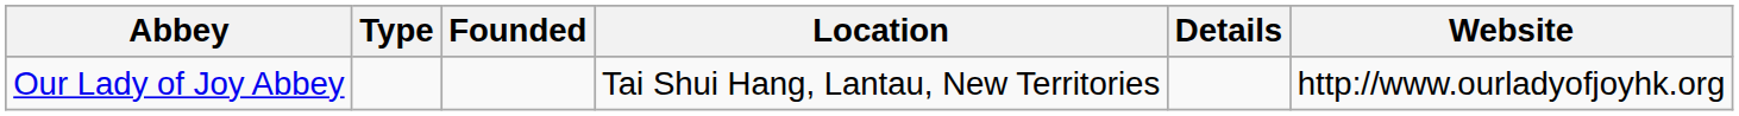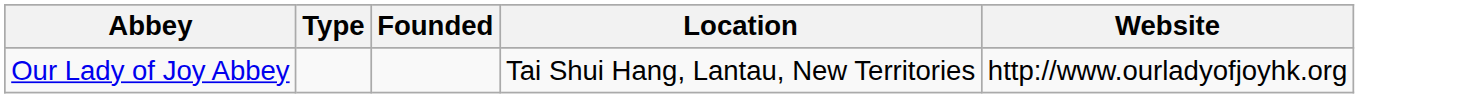- column: Details
